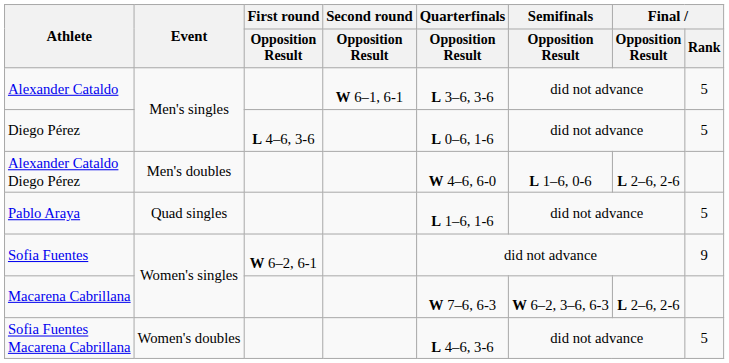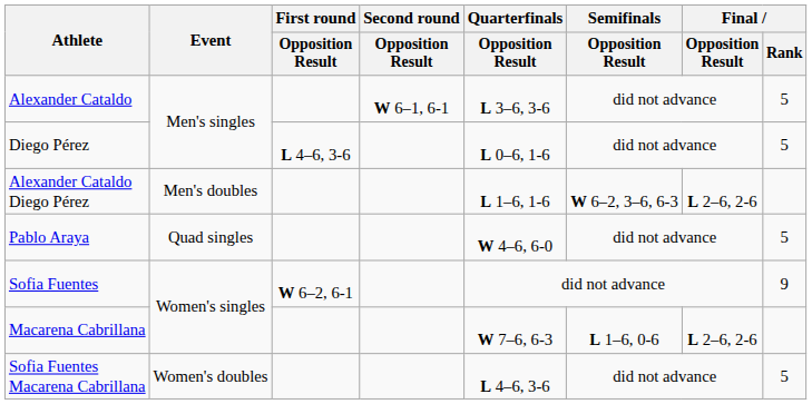Alexander Cataldo Diego Pérez | Quarterfinals / Opposition Result: W 4–6, 6-0 -> L 1–6, 1-6
Alexander Cataldo Diego Pérez | Semifinals / Opposition Result: L 1–6, 0-6 -> W 6–2, 3–6, 6-3
Pablo Araya | Quarterfinals / Opposition Result: L 1–6, 1-6 -> W 4–6, 6-0
Macarena Cabrillana | Semifinals / Opposition Result: W 6–2, 3–6, 6-3 -> L 1–6, 0-6
